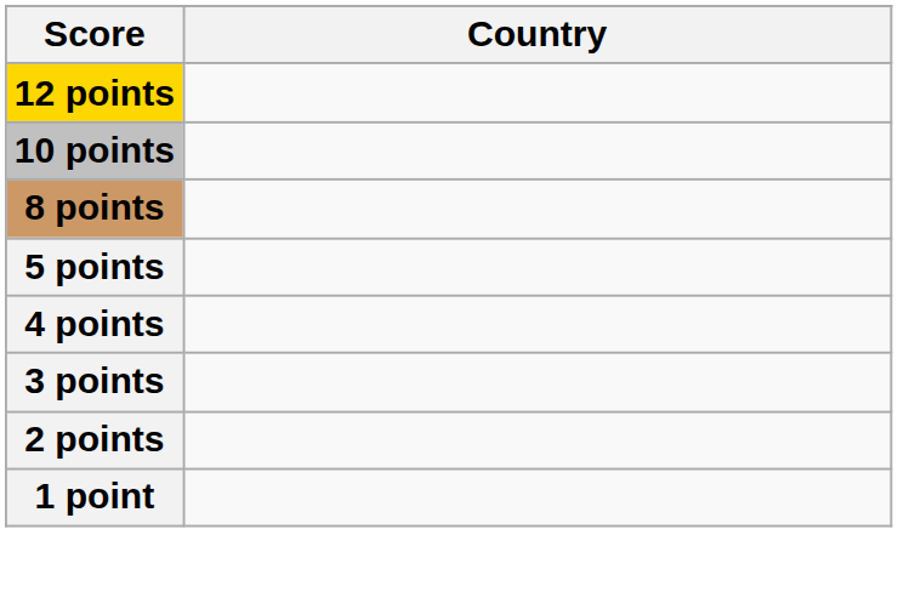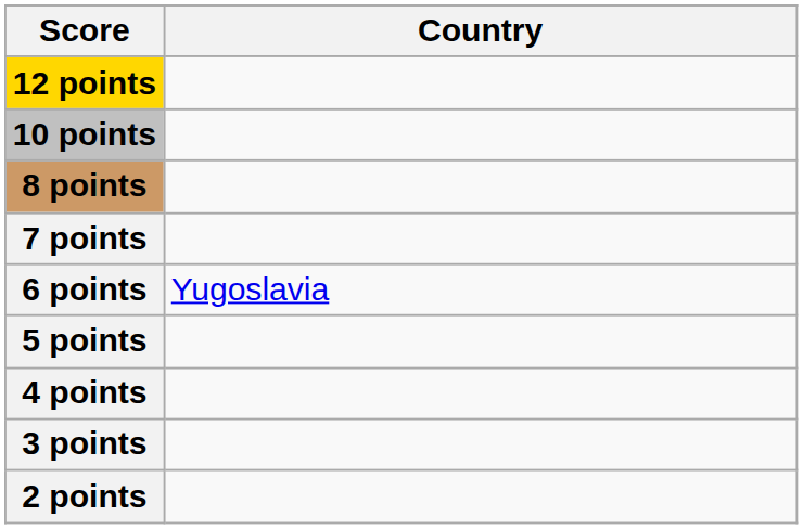+ row: 7 points
+ row: 6 points | Yugoslavia
- row: 1 point
